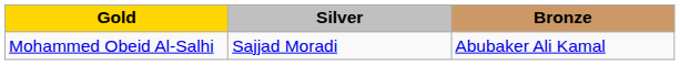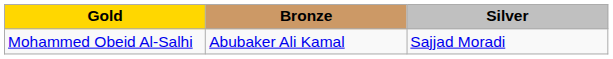columns swapped: Silver <-> Bronze
